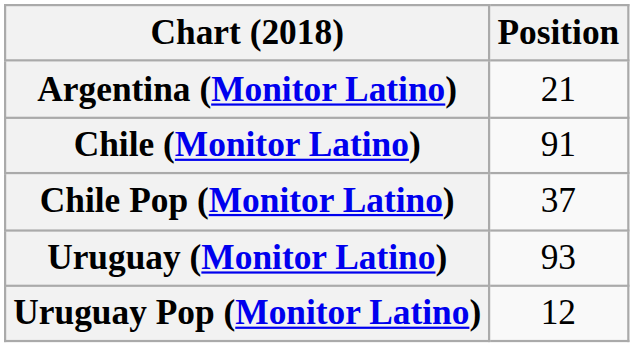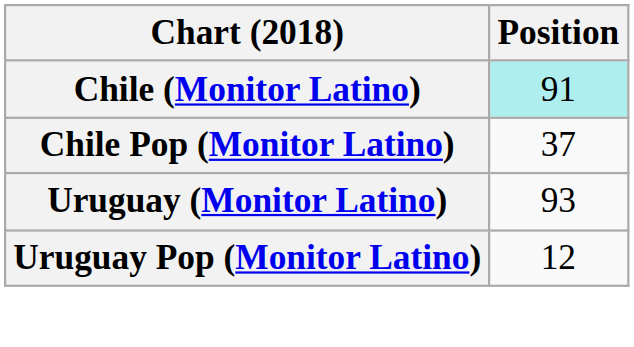- row: Argentina (Monitor Latino) | 21
Chile (Monitor Latino) | Position: no background -> paleturquoise background
